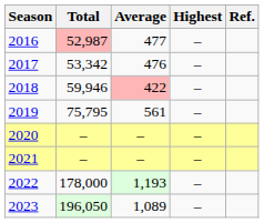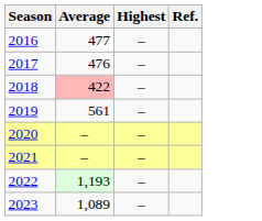- column: Total | 52,987 | 53,342 | 59,946 | 75,795 | – | – | 178,000 | 196,050
